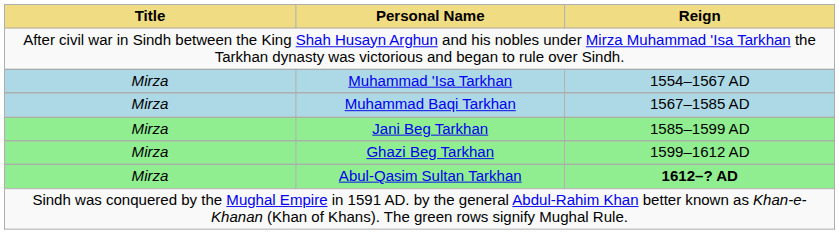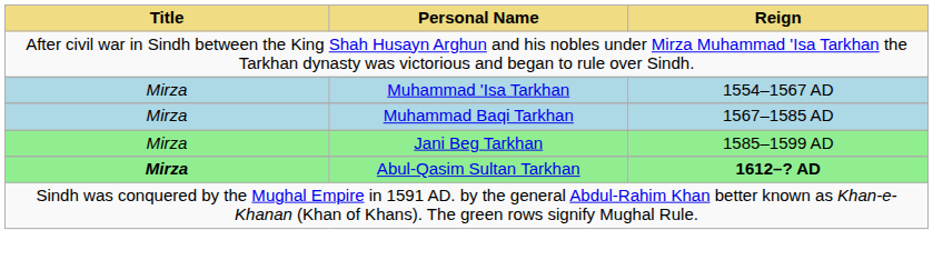- row: Mirza | Ghazi Beg Tarkhan | 1599–1612 AD
Abul-Qasim Sultan Tarkhan | Title: normal -> bold
